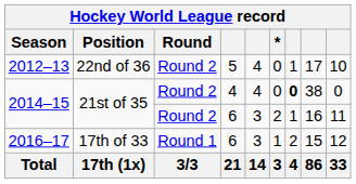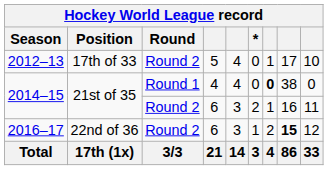2012–13 | Position: 22nd of 36 -> 17th of 33
2014–15 / 4 | Round: Round 2 -> Round 1
2016–17 | Position: 17th of 33 -> 22nd of 36
2016–17 | Round: Round 1 -> Round 2
2016–17 | column 8: normal -> bold
